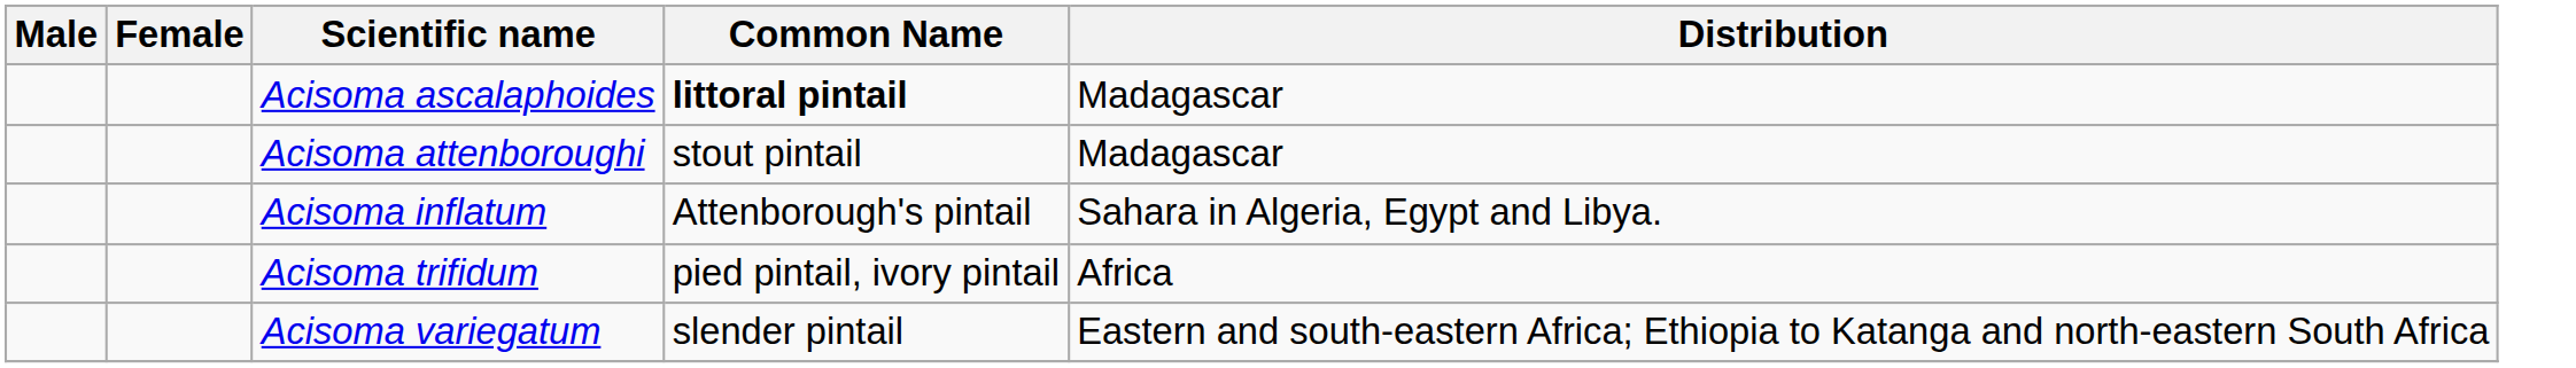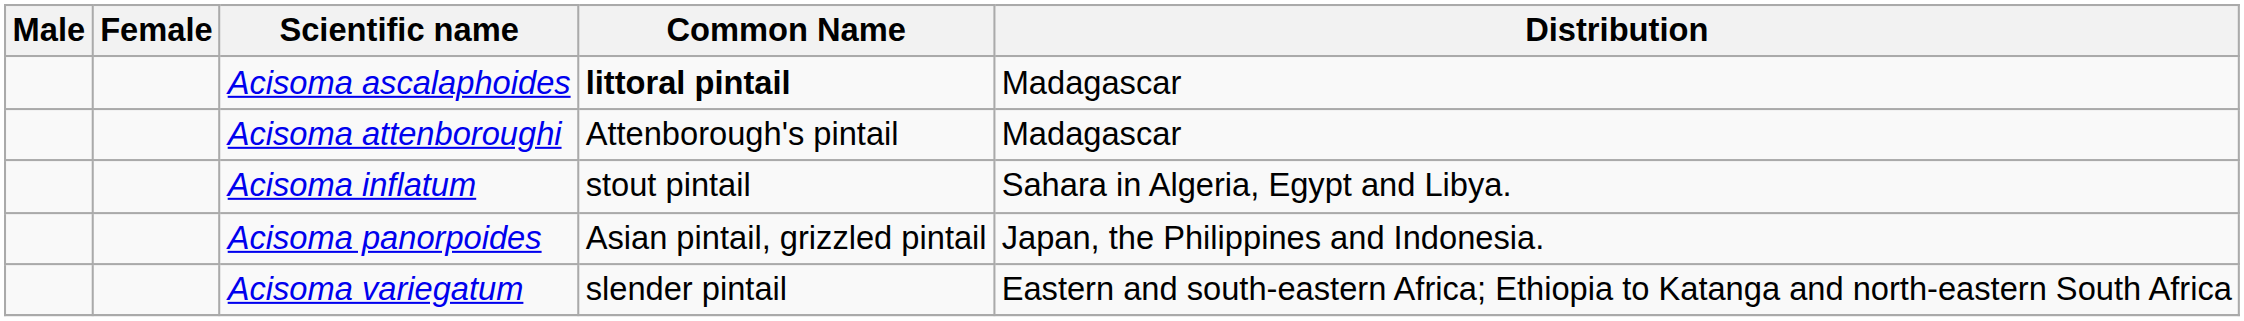Acisoma attenboroughi | Common Name: stout pintail -> Attenborough's pintail
Acisoma inflatum | Common Name: Attenborough's pintail -> stout pintail
+ row: Acisoma panorpoides | Asian pintail, grizzled pintail | Japan, the Philippines and Indonesia.
- row: Acisoma trifidum | pied pintail, ivory pintail | Africa
